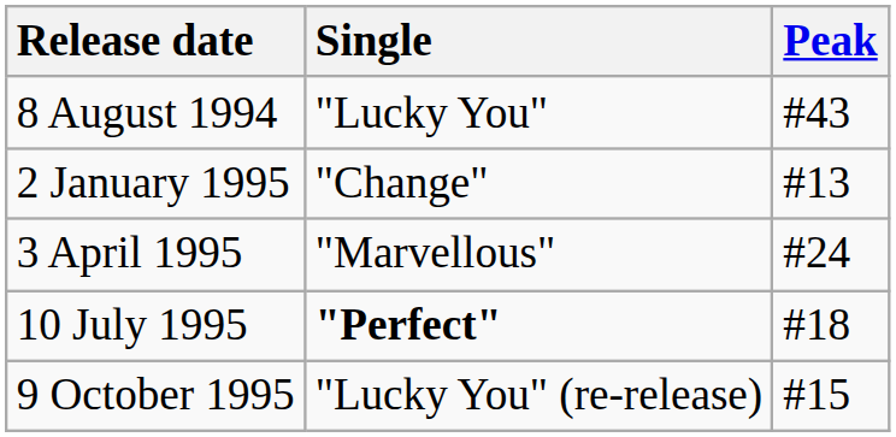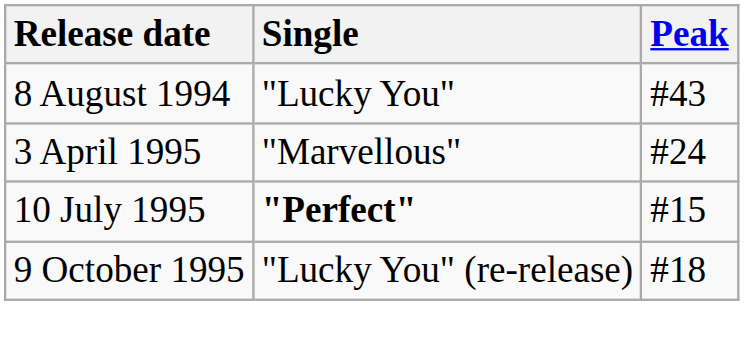- row: 2 January 1995 | "Change" | #13
10 July 1995 | Peak: #18 -> #15
9 October 1995 | Peak: #15 -> #18
